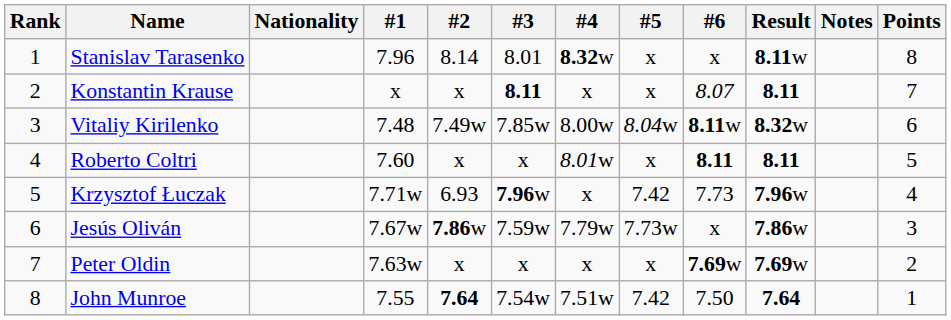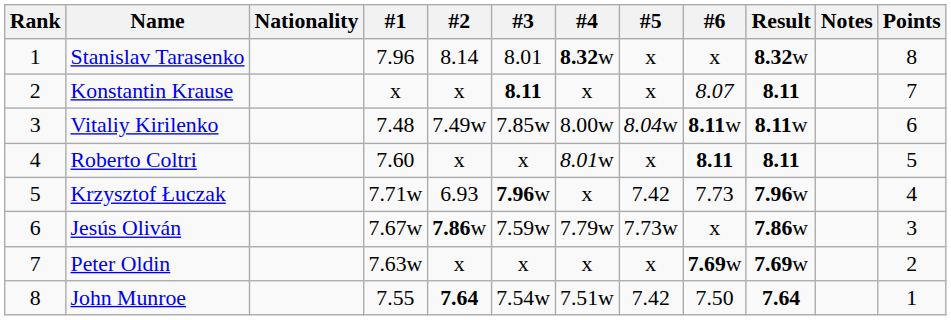Stanislav Tarasenko | Result: 8.11w -> 8.32w
Vitaliy Kirilenko | Result: 8.32w -> 8.11w
